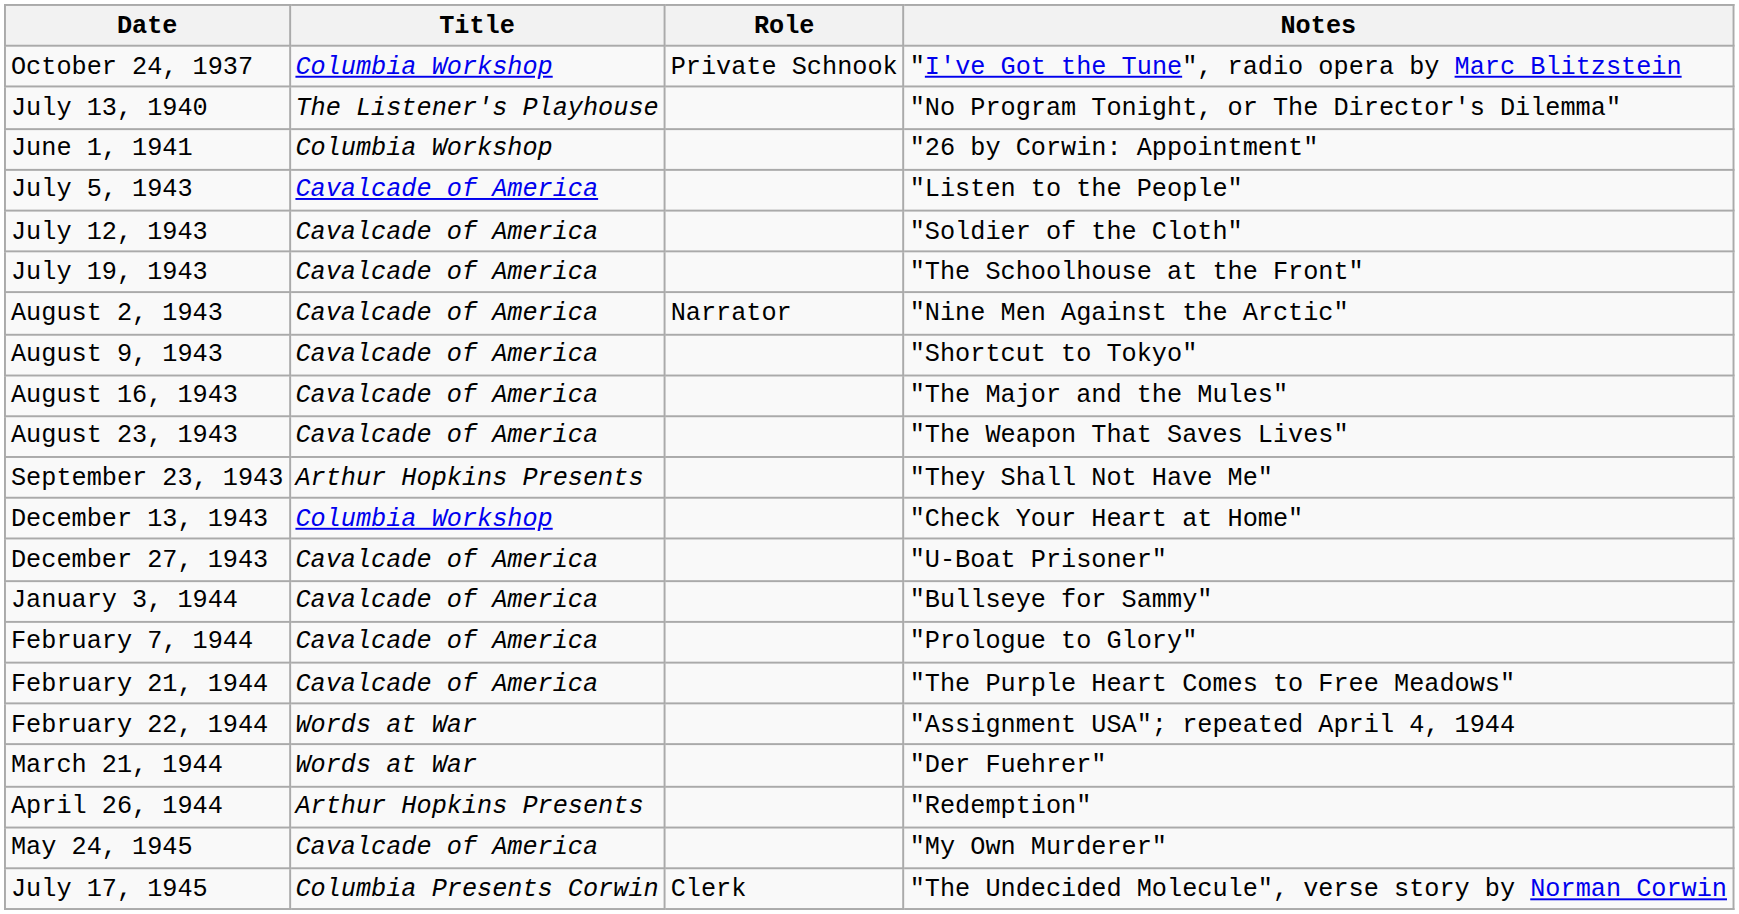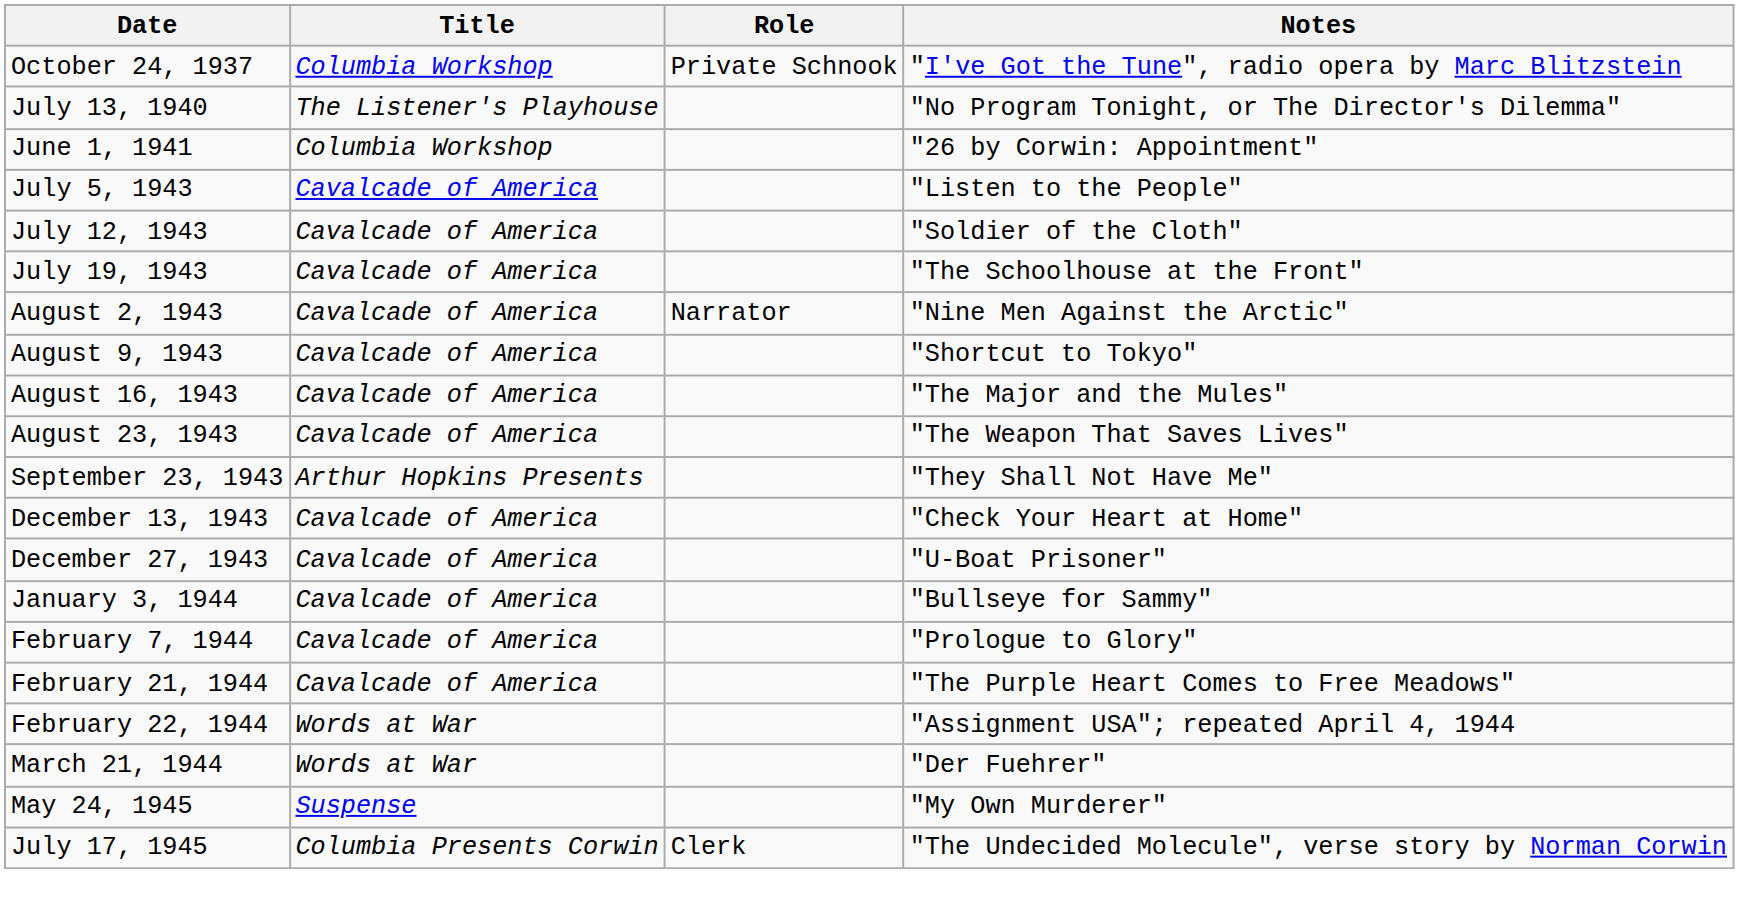December 13, 1943 | Title: Columbia Workshop -> Cavalcade of America
- row: April 26, 1944 | Arthur Hopkins Presents | "Redemption"
May 24, 1945 | Title: Cavalcade of America -> Suspense
